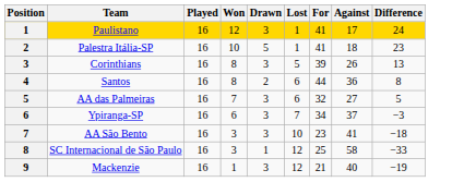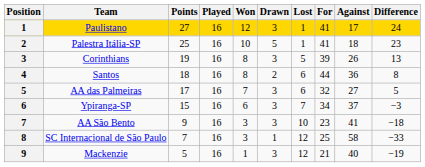+ column: Points | 27 | 25 | 19 | 18 | 17 | 15 | 9 | 7 | 5
